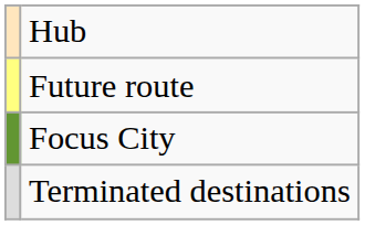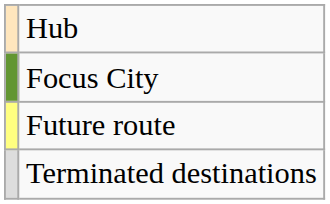rows swapped: Focus City <-> Future route
